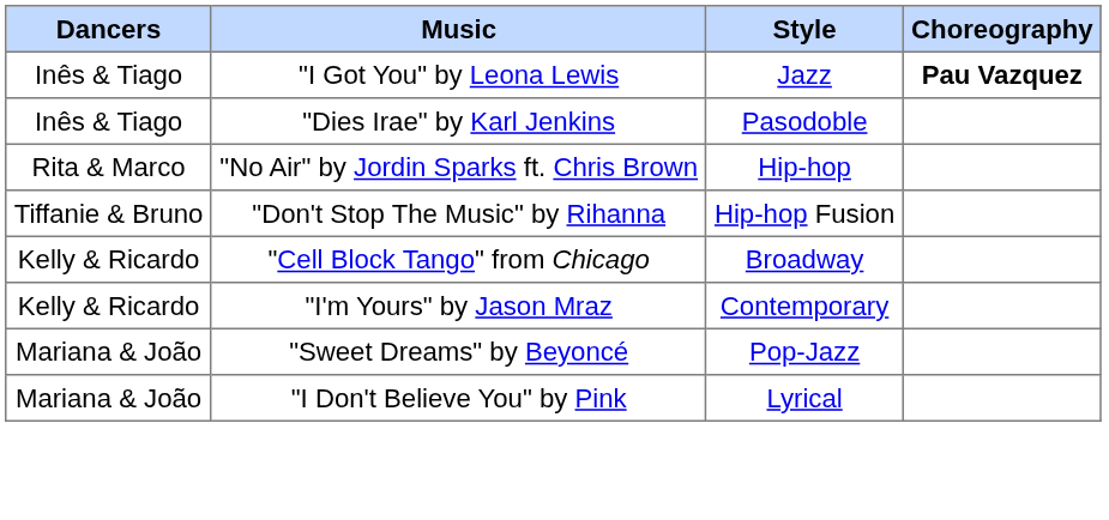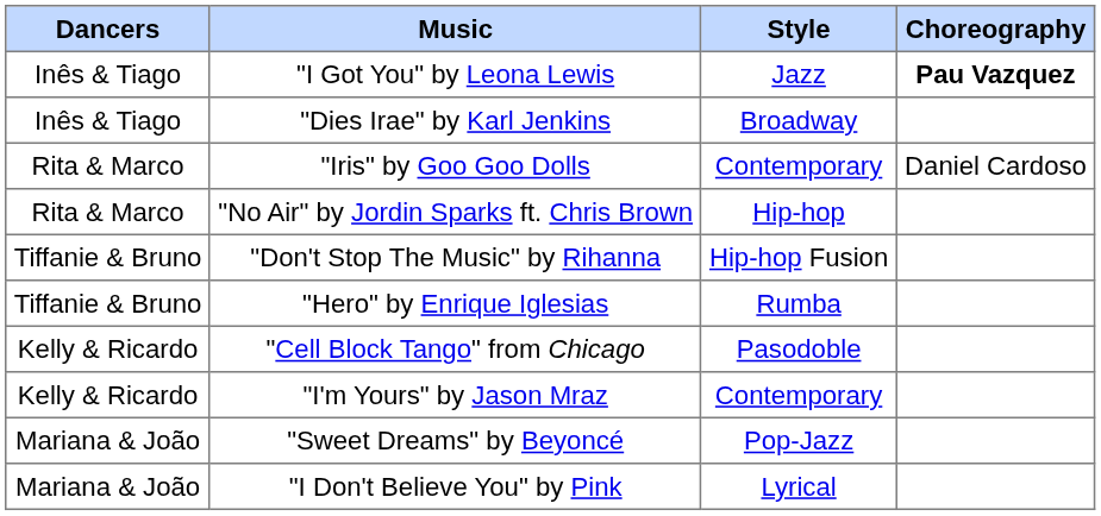"Dies Irae" by Karl Jenkins | Style: Pasodoble -> Broadway
+ row: Rita & Marco | "Iris" by Goo Goo Dolls | Contemporary | Daniel Cardoso
+ row: Tiffanie & Bruno | "Hero" by Enrique Iglesias | Rumba
"Cell Block Tango" from Chicago | Style: Broadway -> Pasodoble
